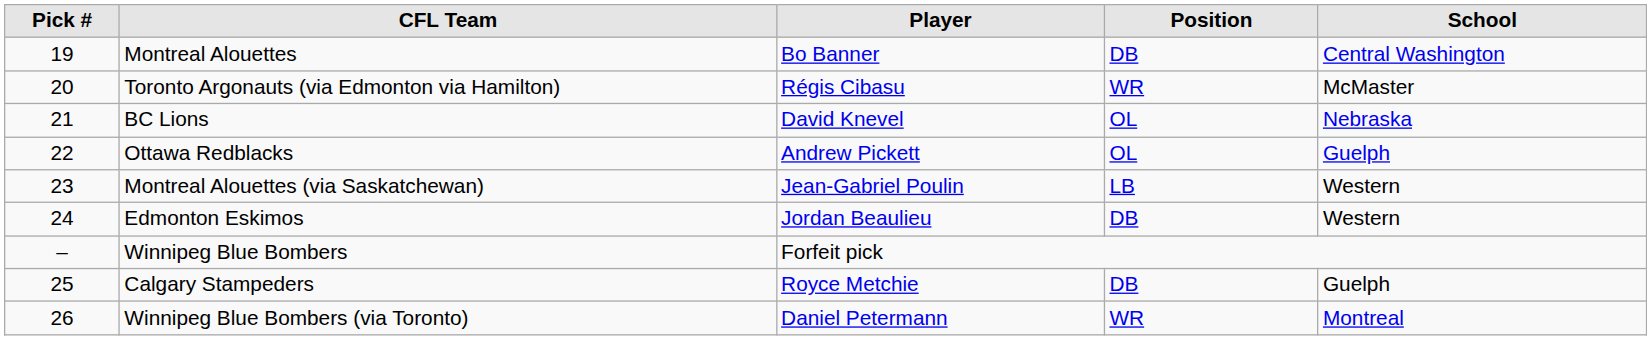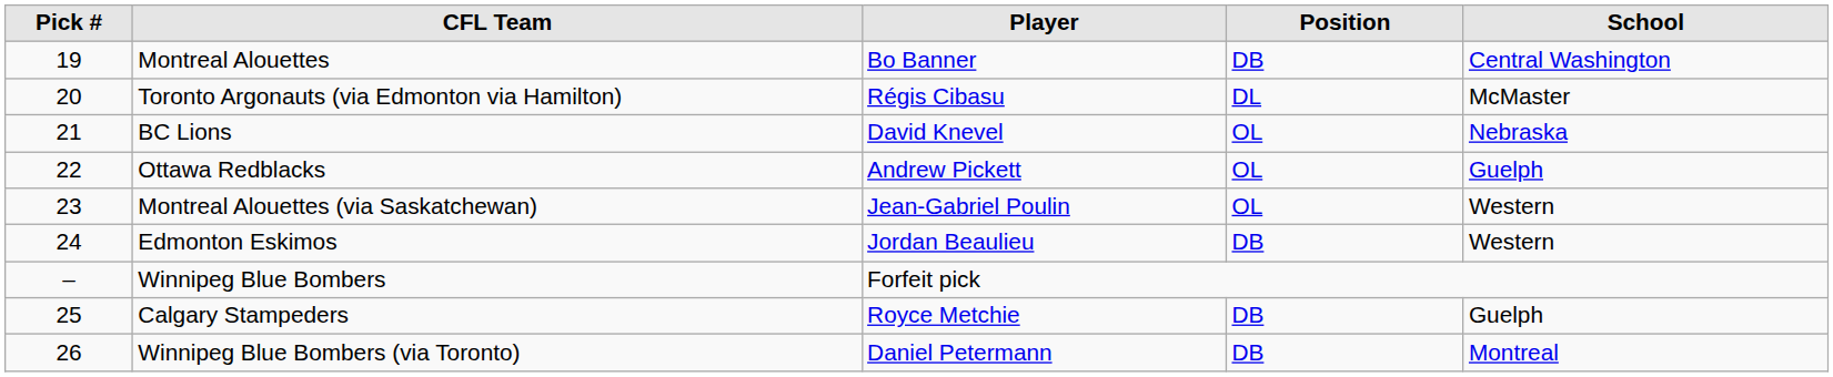Toronto Argonauts (via Edmonton via Hamilton) | Position: WR -> DL
Montreal Alouettes (via Saskatchewan) | Position: LB -> OL
Winnipeg Blue Bombers (via Toronto) | Position: WR -> DB
